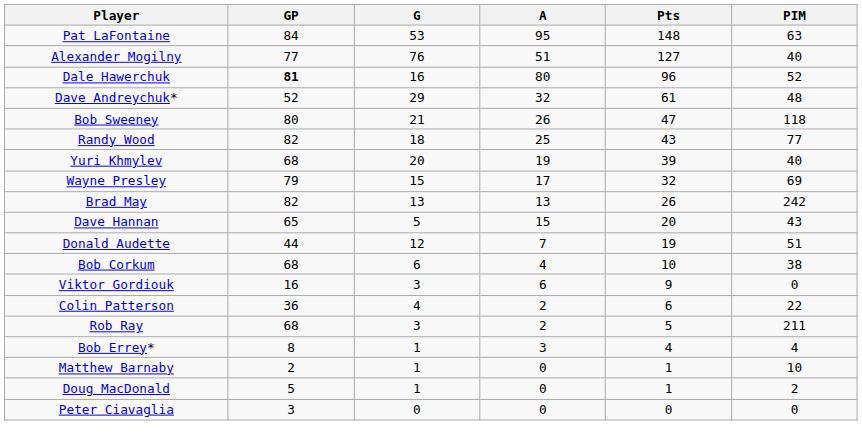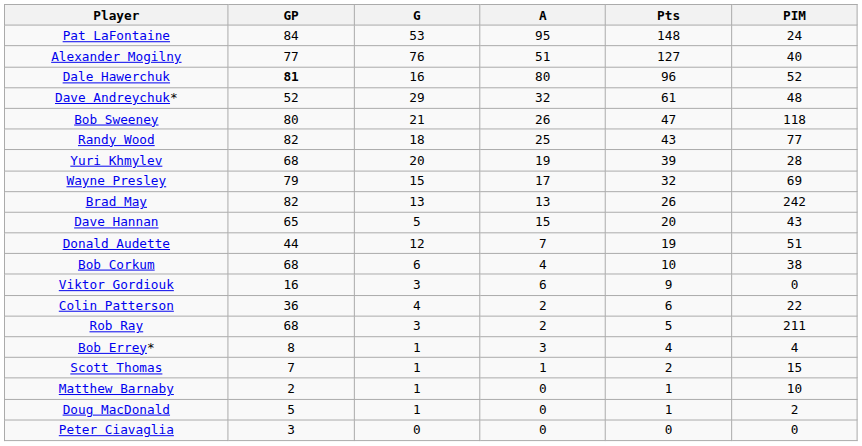Pat LaFontaine | PIM: 63 -> 24
Yuri Khmylev | PIM: 40 -> 28
+ row: Scott Thomas | 7 | 1 | 1 | 2 | 15
